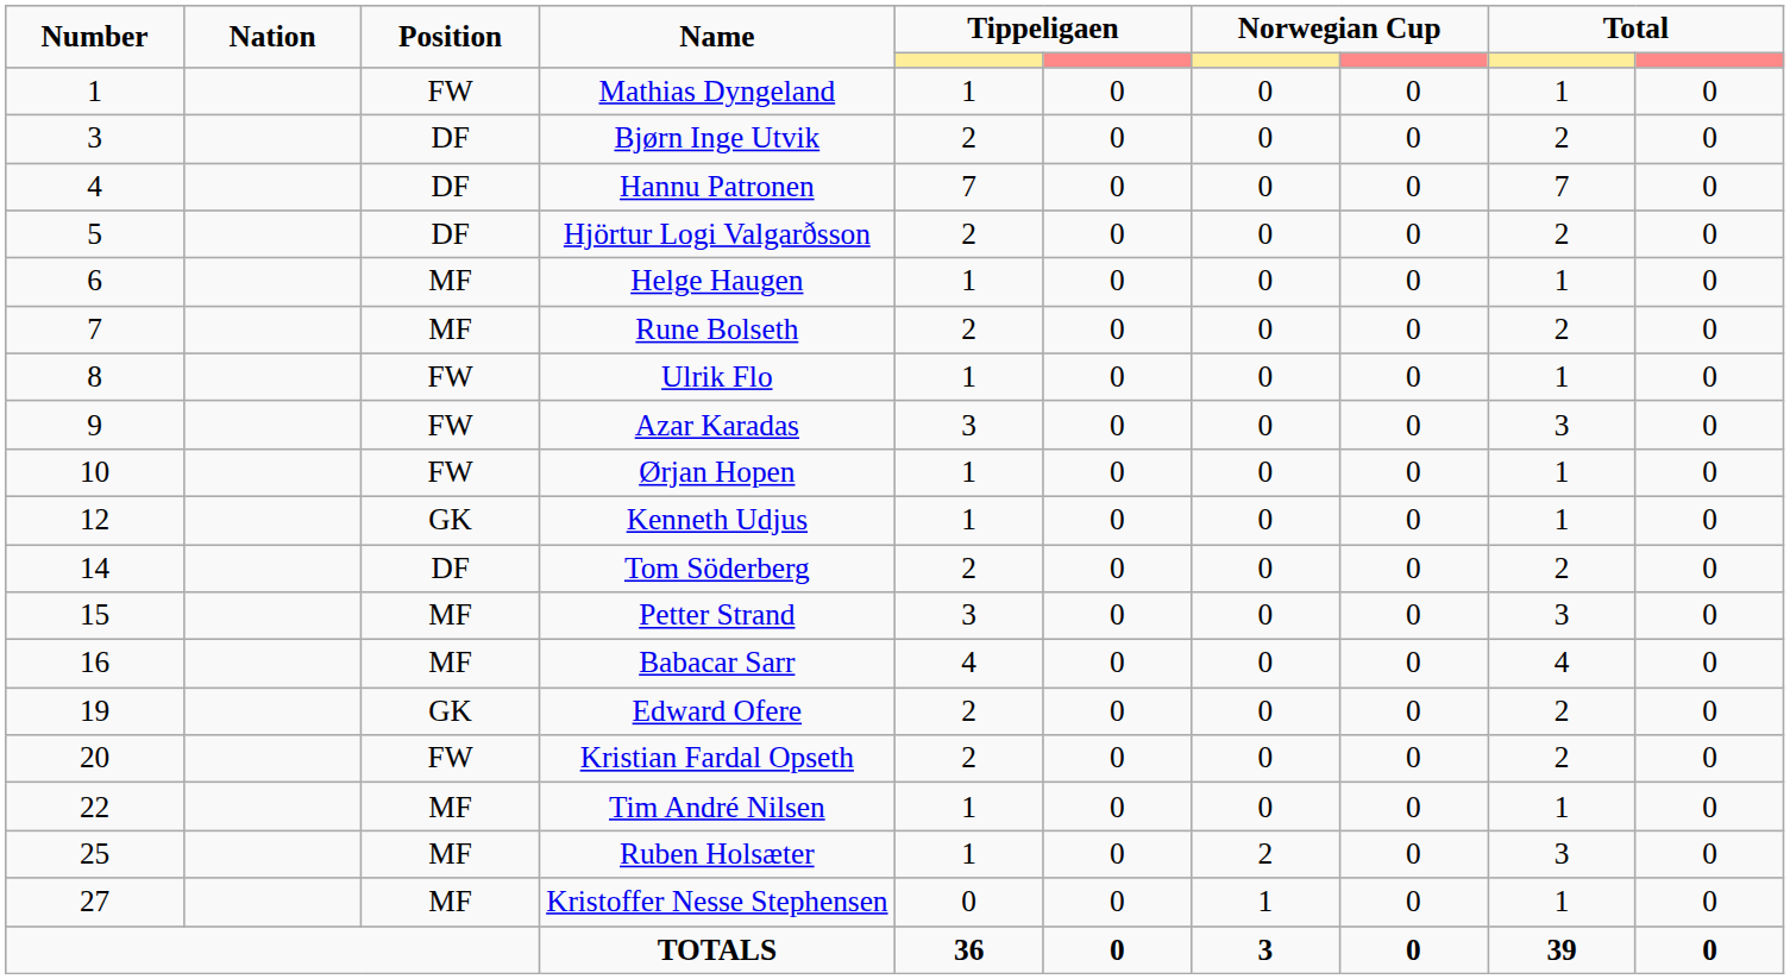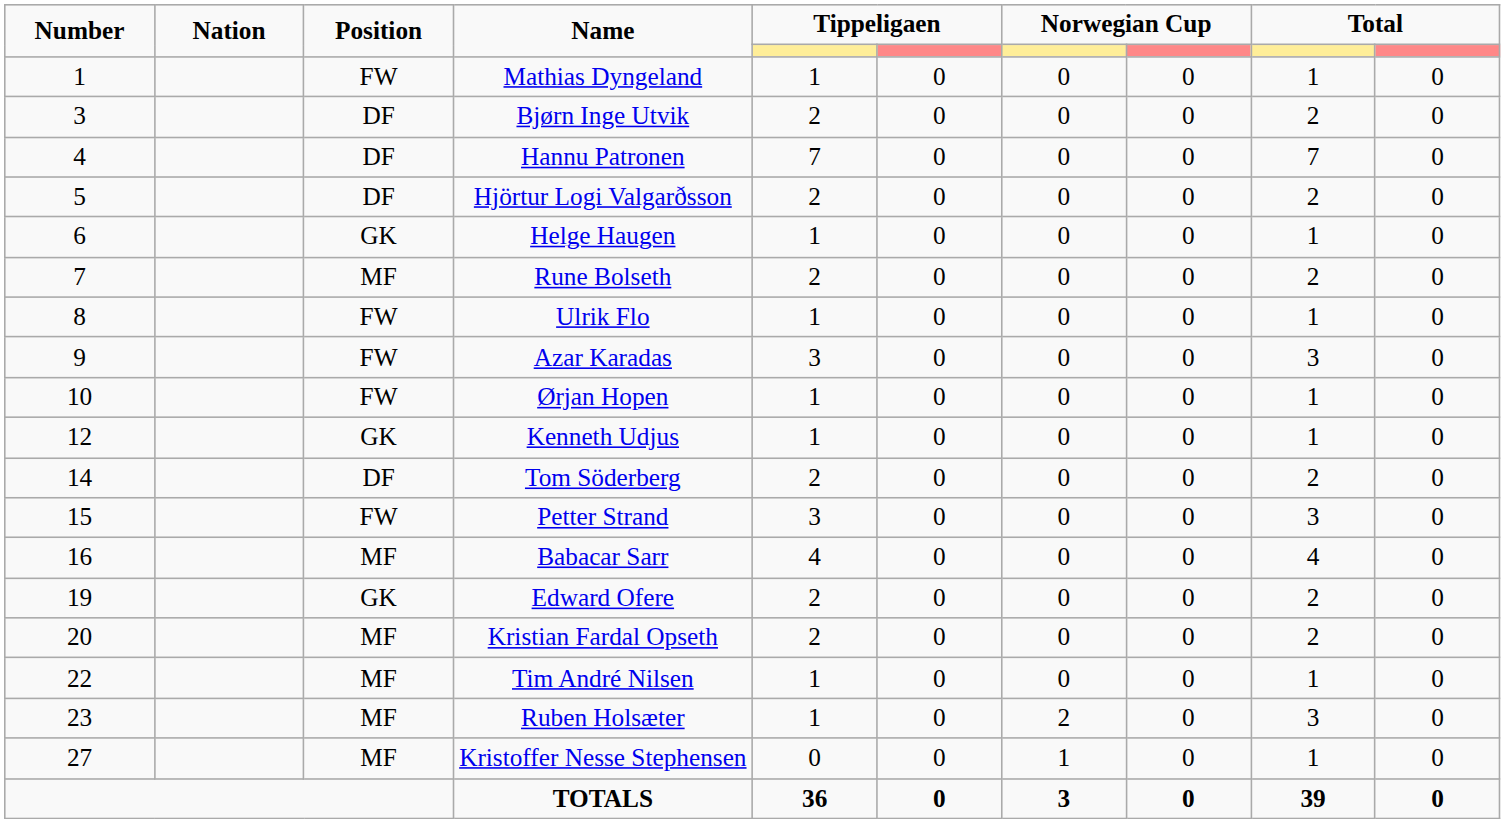Helge Haugen | Position: MF -> GK
Petter Strand | Position: MF -> FW
Kristian Fardal Opseth | Position: FW -> MF
Ruben Holsæter | Number: 25 -> 23
